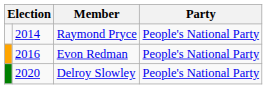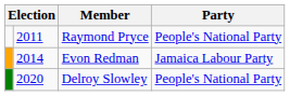Raymond Pryce | column 2: 2014 -> 2011
Evon Redman | column 2: 2016 -> 2014
Evon Redman | Party: People's National Party -> Jamaica Labour Party
